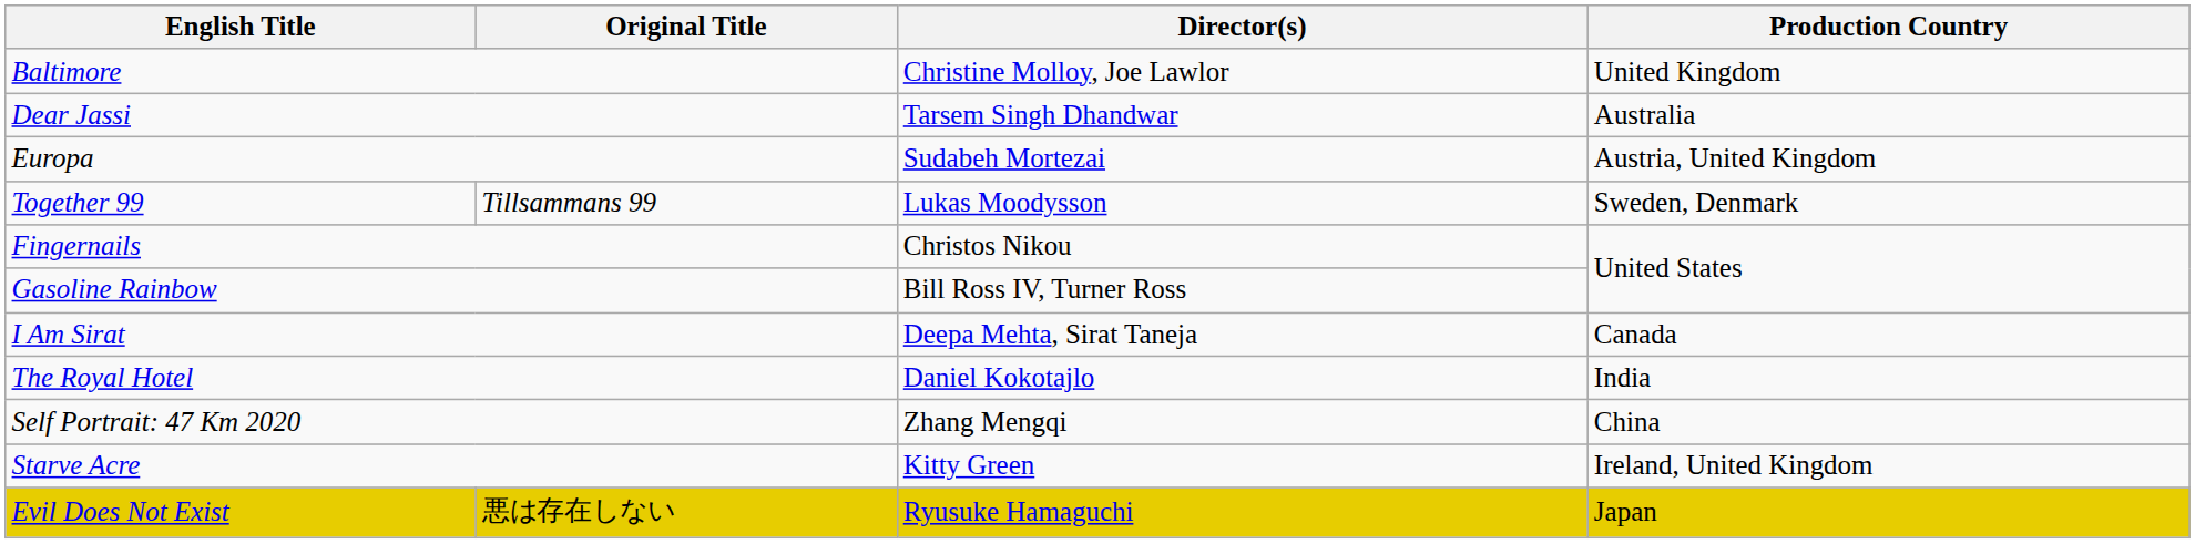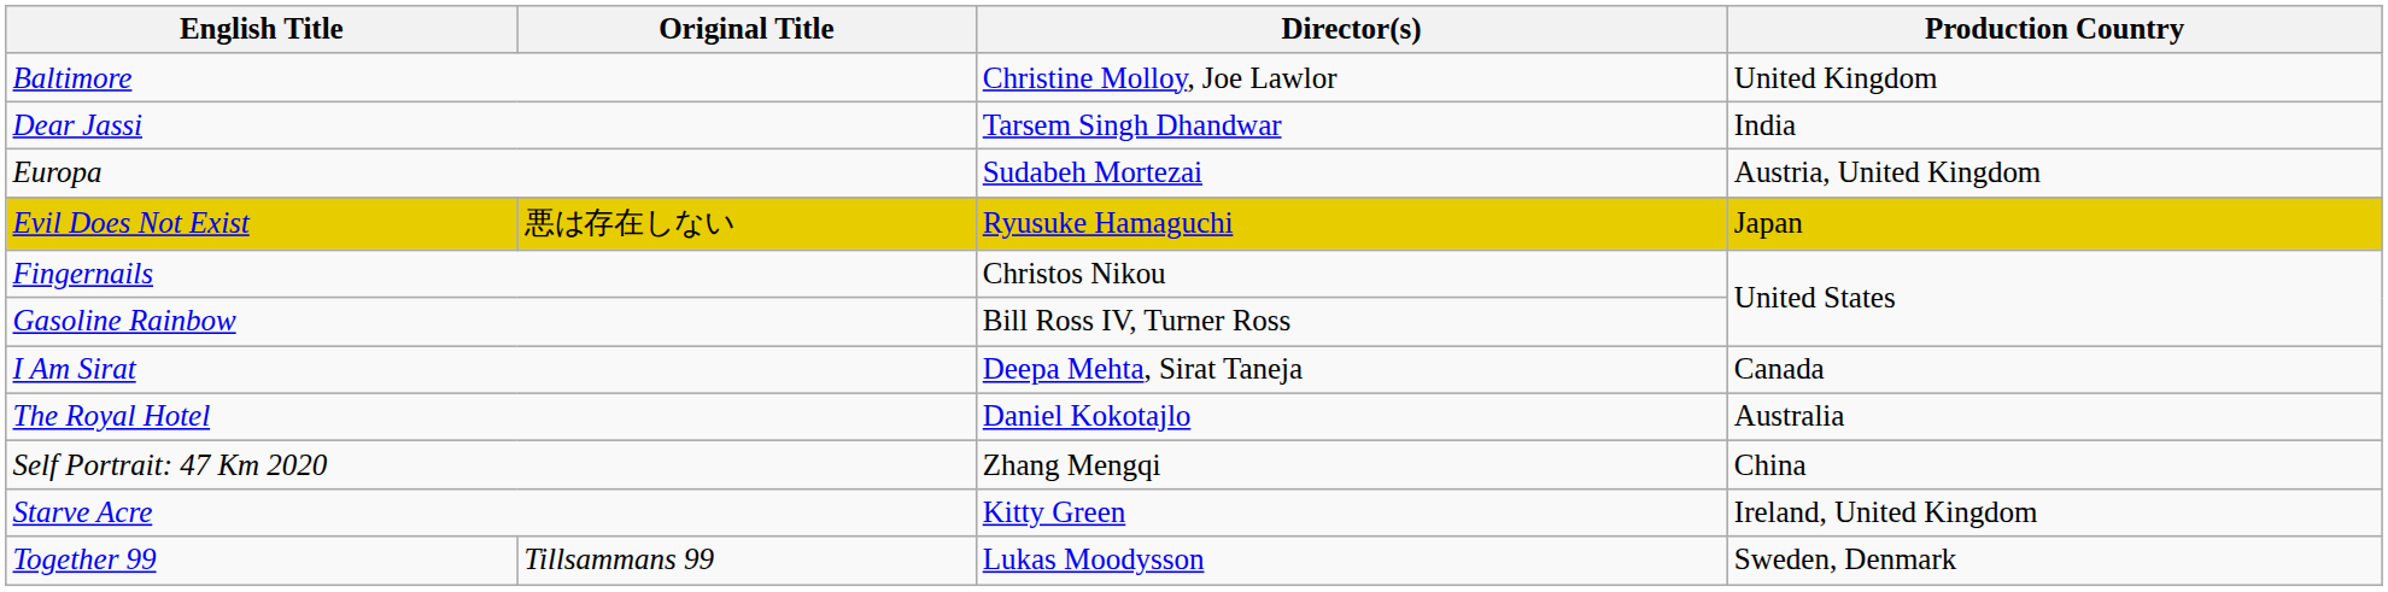Dear Jassi | Production Country: Australia -> India
rows swapped: Evil Does Not Exist <-> Together 99
The Royal Hotel | Production Country: India -> Australia
